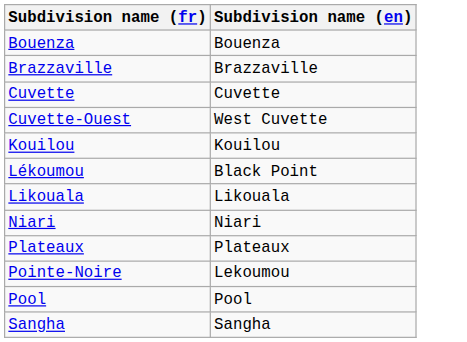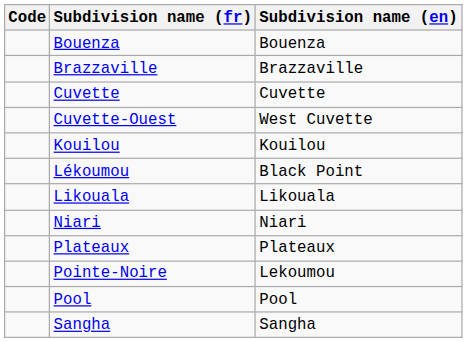+ column: Code
